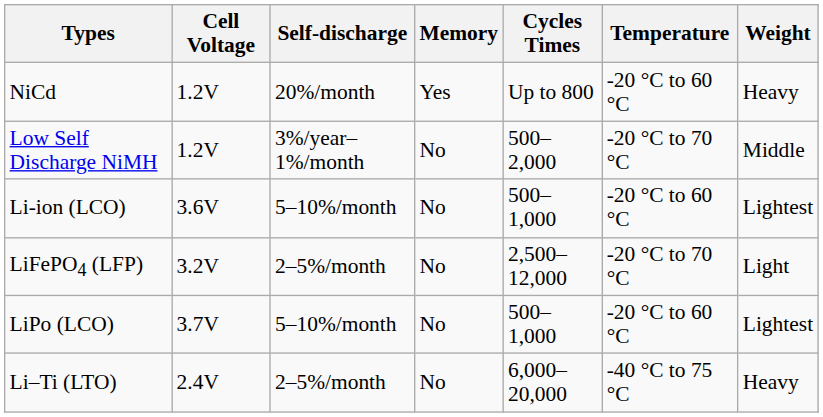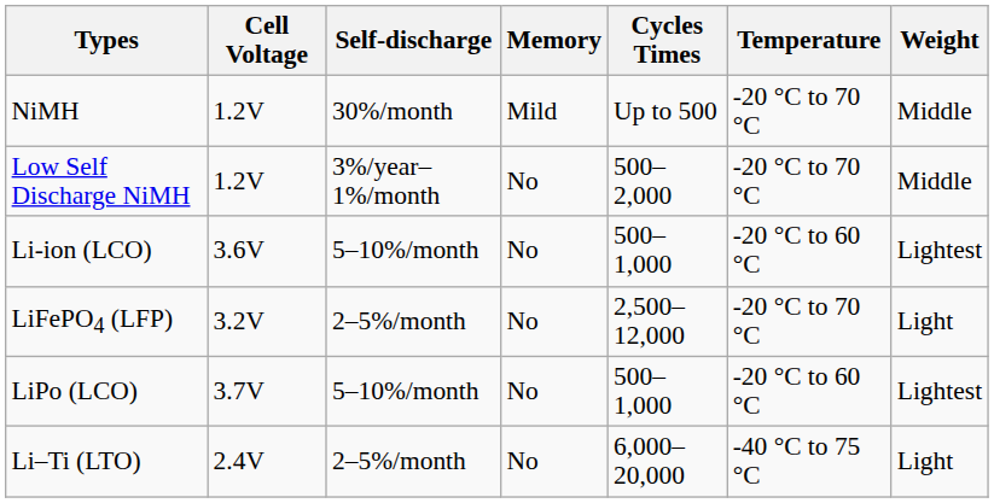- row: NiCd | 1.2V | 20%/month | Yes | Up to 800 | -20 °C to 60 °C | Heavy
+ row: NiMH | 1.2V | 30%/month | Mild | Up to 500 | -20 °C to 70 °C | Middle
Li–Ti (LTO) | Weight: Heavy -> Light
